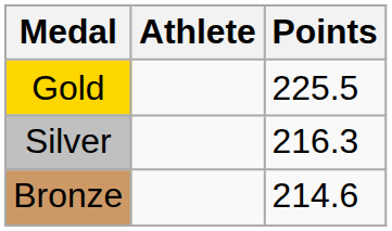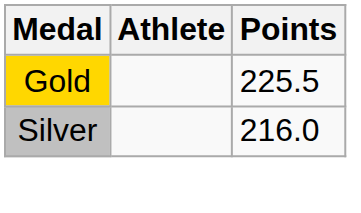Silver | Points: 216.3 -> 216.0
- row: Bronze | 214.6
